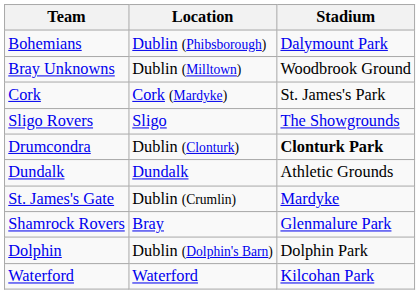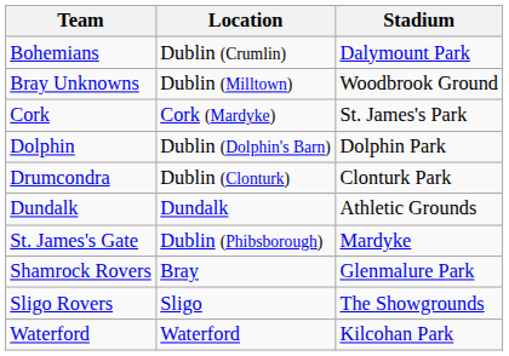Bohemians | Location: Dublin (Phibsborough) -> Dublin (Crumlin)
rows swapped: Dolphin <-> Sligo Rovers
Drumcondra | Stadium: bold -> normal
St. James's Gate | Location: Dublin (Crumlin) -> Dublin (Phibsborough)
